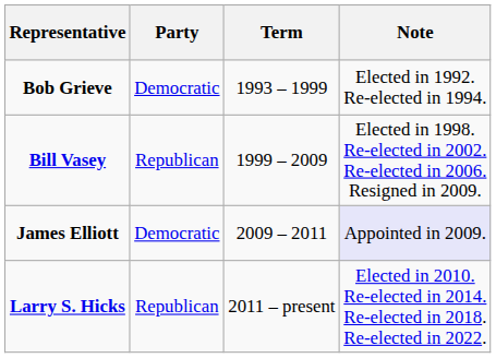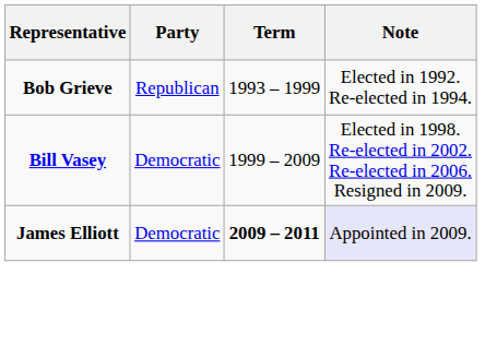Bob Grieve | Party: Democratic -> Republican
Bill Vasey | Party: Republican -> Democratic
James Elliott | Term: normal -> bold
- row: Larry S. Hicks | Republican | 2011 – present | Elected in 2010. Re-elected in 2014. Re-elected in 2018. Re-elected in 2022.
